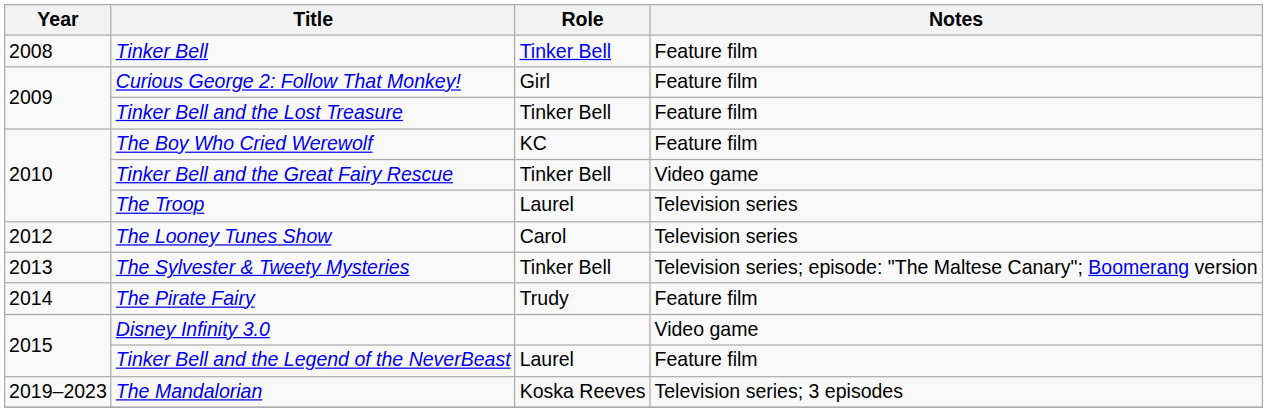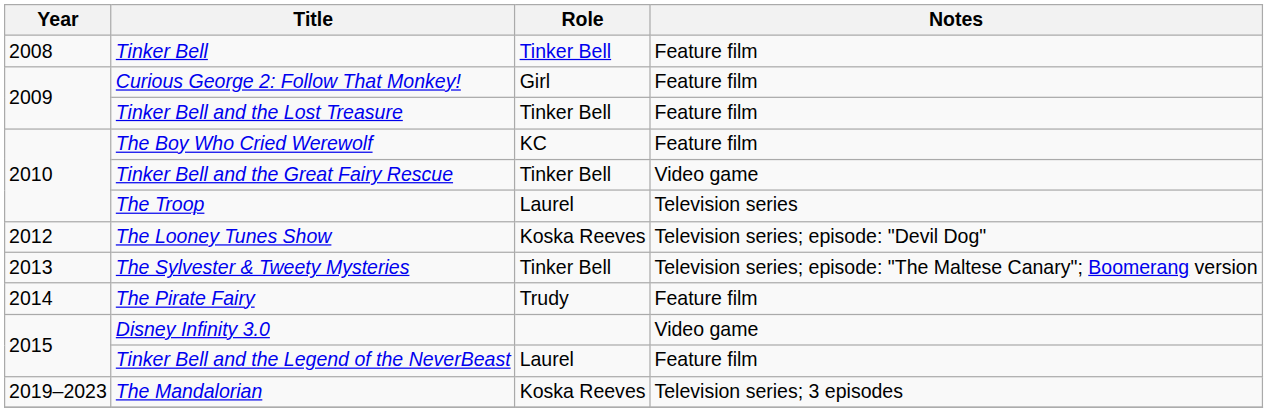The Looney Tunes Show | Role: Carol -> Koska Reeves
The Looney Tunes Show | Notes: Television series -> Television series; episode: "Devil Dog"
